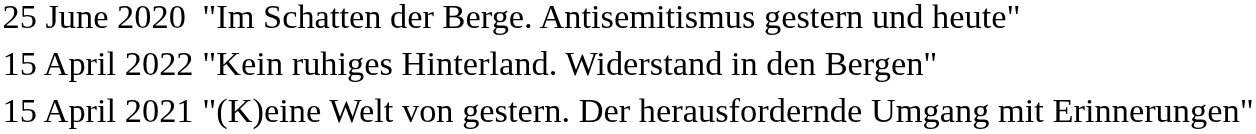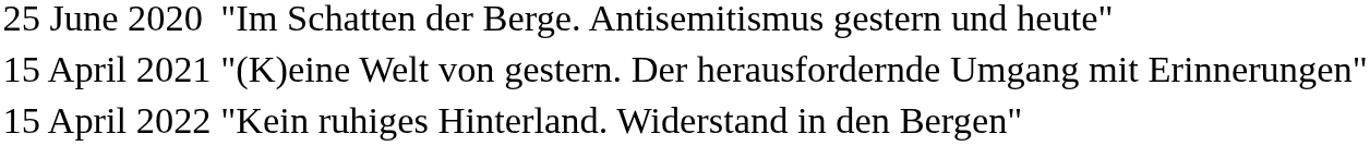rows swapped: 15 April 2021 <-> 15 April 2022
